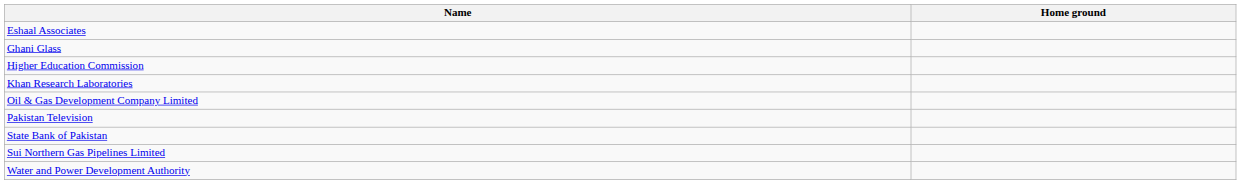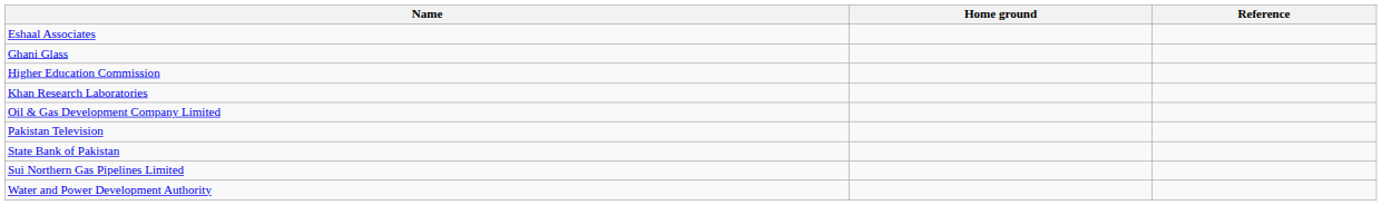+ column: Reference
